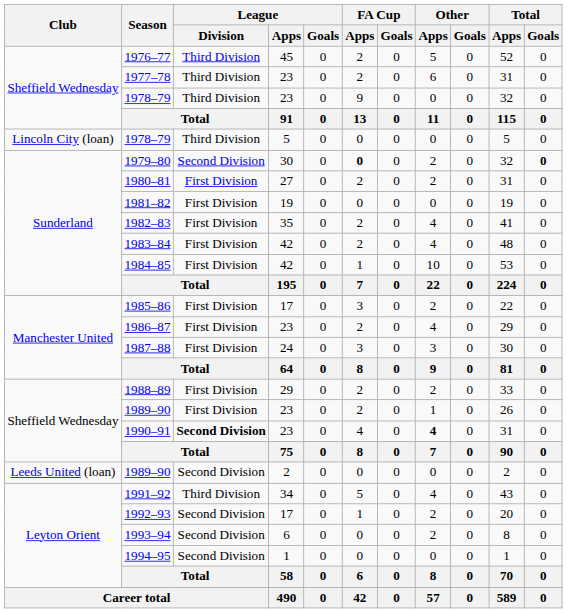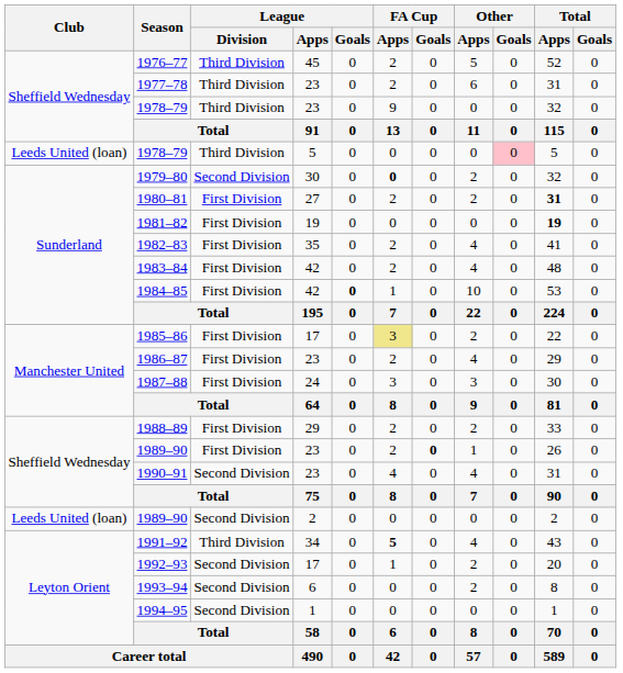1978–79 / 5 | Club: Lincoln City (loan) -> Leeds United (loan)
1978–79 / 5 | Other / Goals: no background -> pink background
1979–80 | Total / Goals: bold -> normal
1980–81 | Total / Apps: normal -> bold
1981–82 | Total / Apps: normal -> bold
1984–85 | League / Goals: normal -> bold
1985–86 | FA Cup / Apps: no background -> khaki background
1989–90 / 23 | FA Cup / Goals: normal -> bold
1990–91 | League / Division: bold -> normal
1990–91 | Other / Apps: bold -> normal
1991–92 | FA Cup / Apps: normal -> bold
